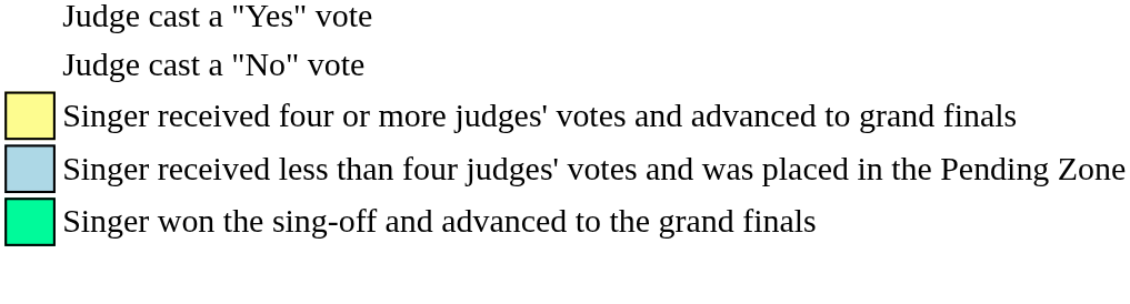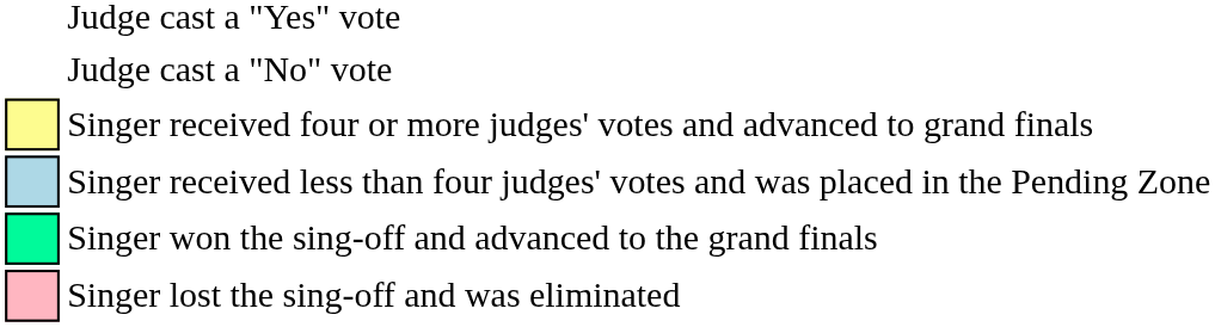+ row: Singer lost the sing-off and was eliminated
